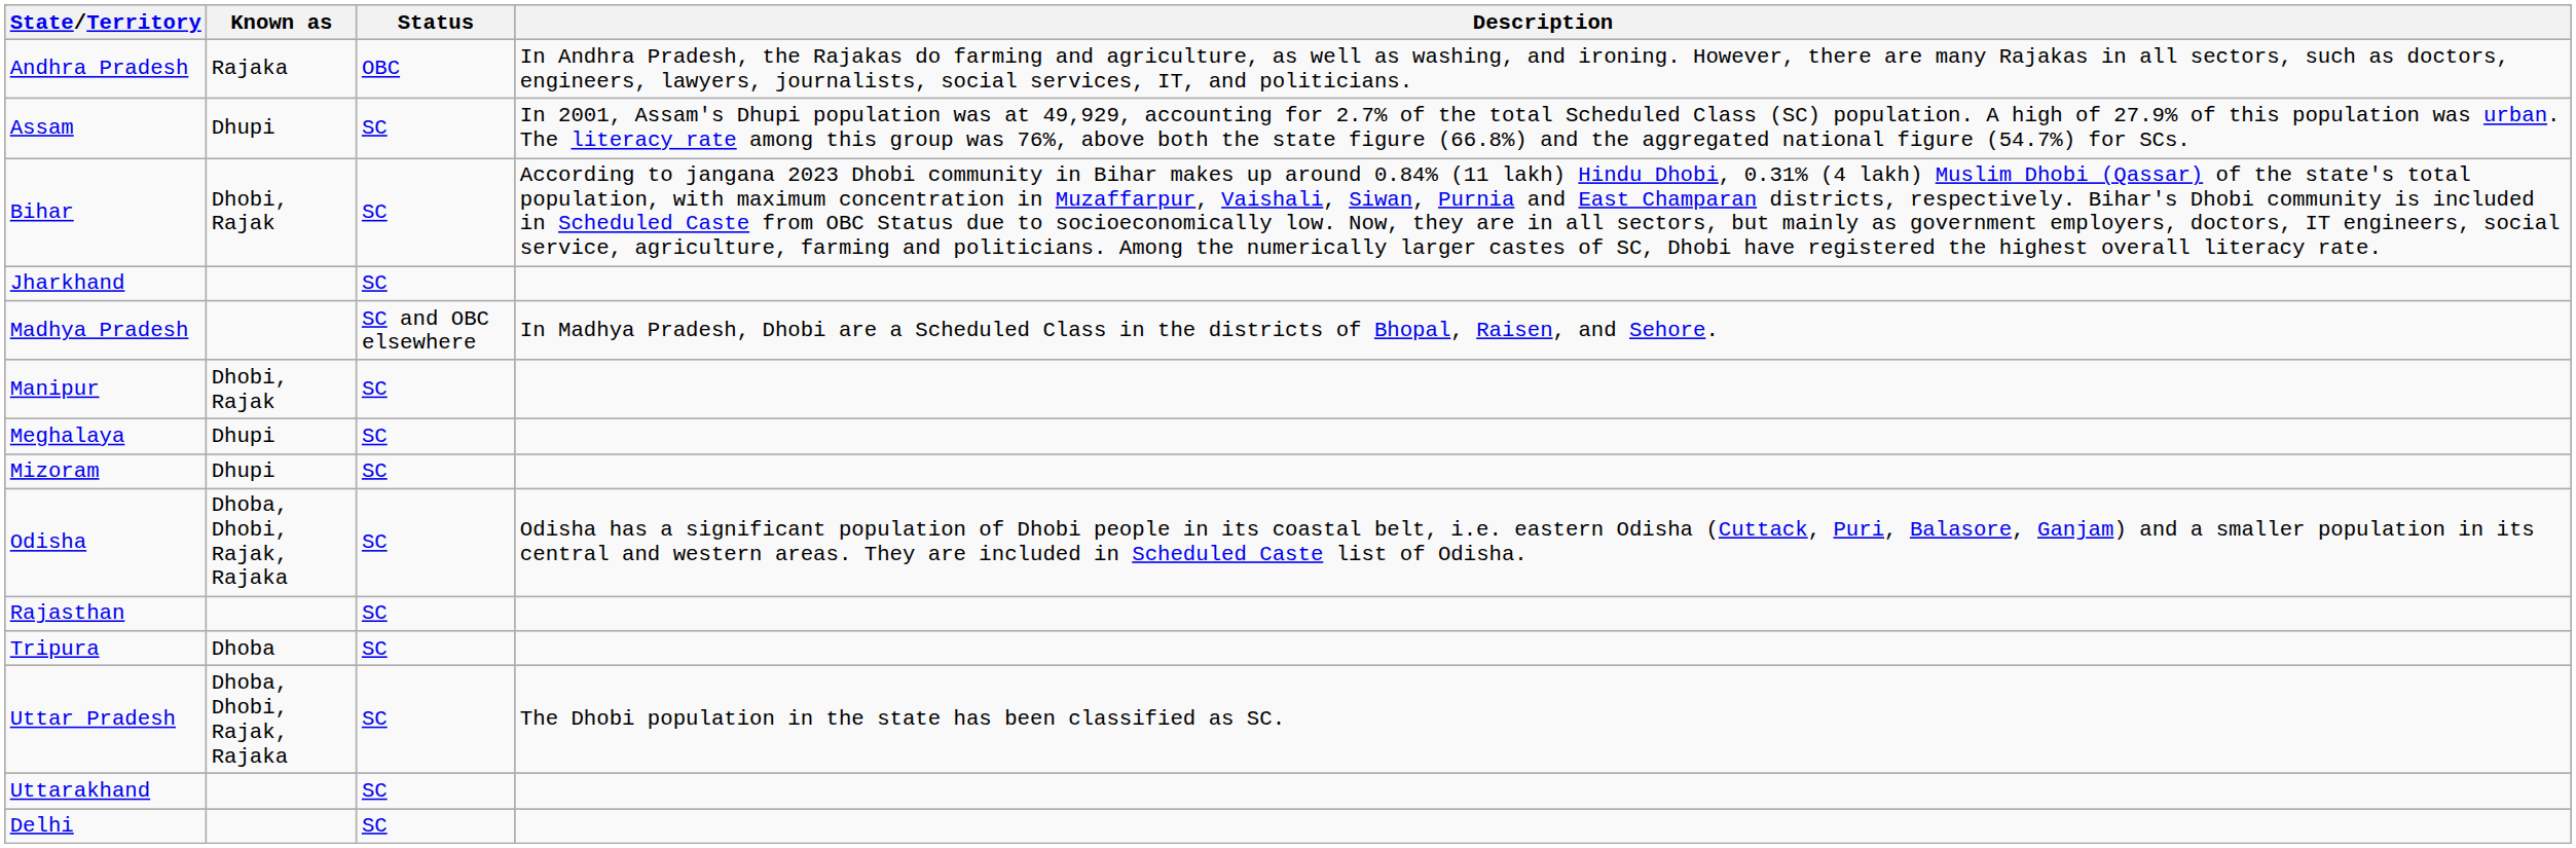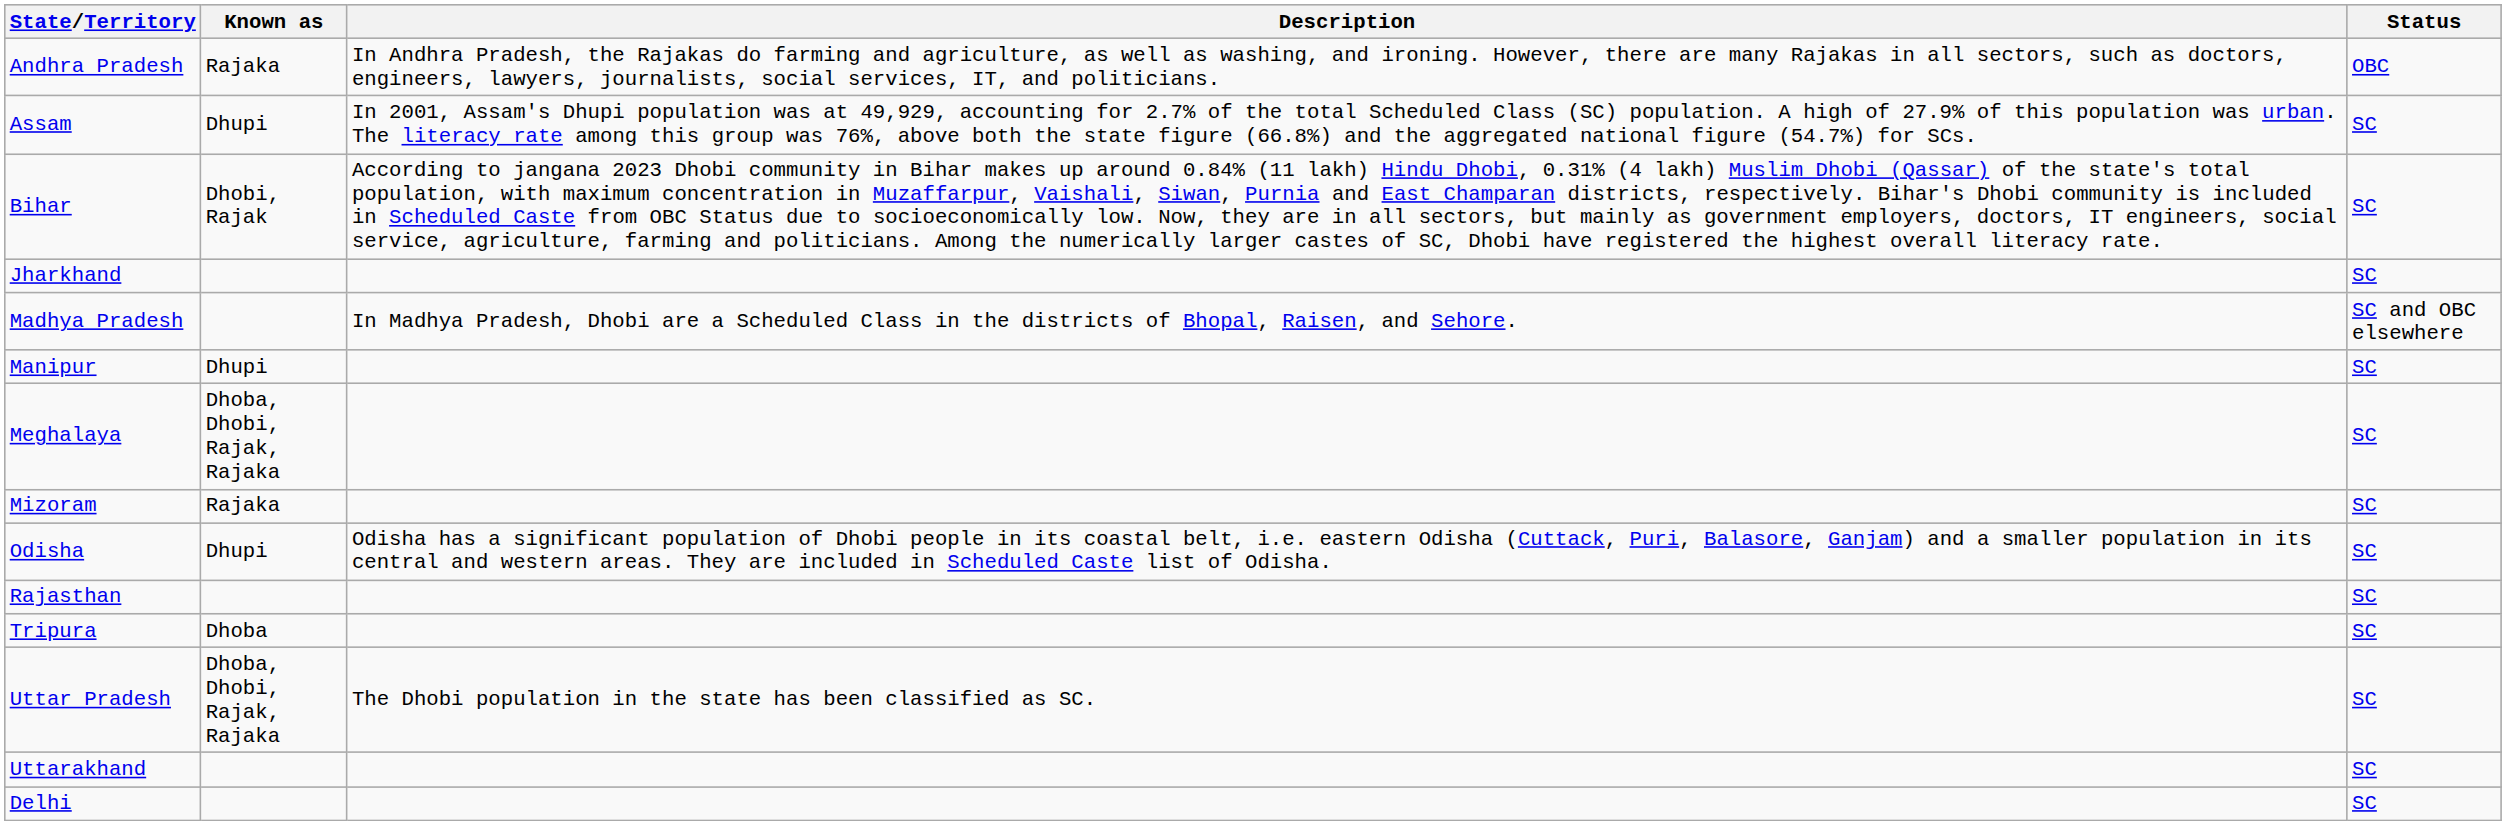columns swapped: Description <-> Status
Manipur | Known as: Dhobi, Rajak -> Dhupi
Meghalaya | Known as: Dhupi -> Dhoba, Dhobi, Rajak, Rajaka
Mizoram | Known as: Dhupi -> Rajaka
Odisha | Known as: Dhoba, Dhobi, Rajak, Rajaka -> Dhupi
